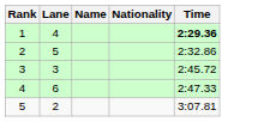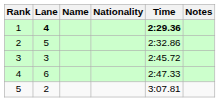+ column: Notes
1 | Lane: normal -> bold
